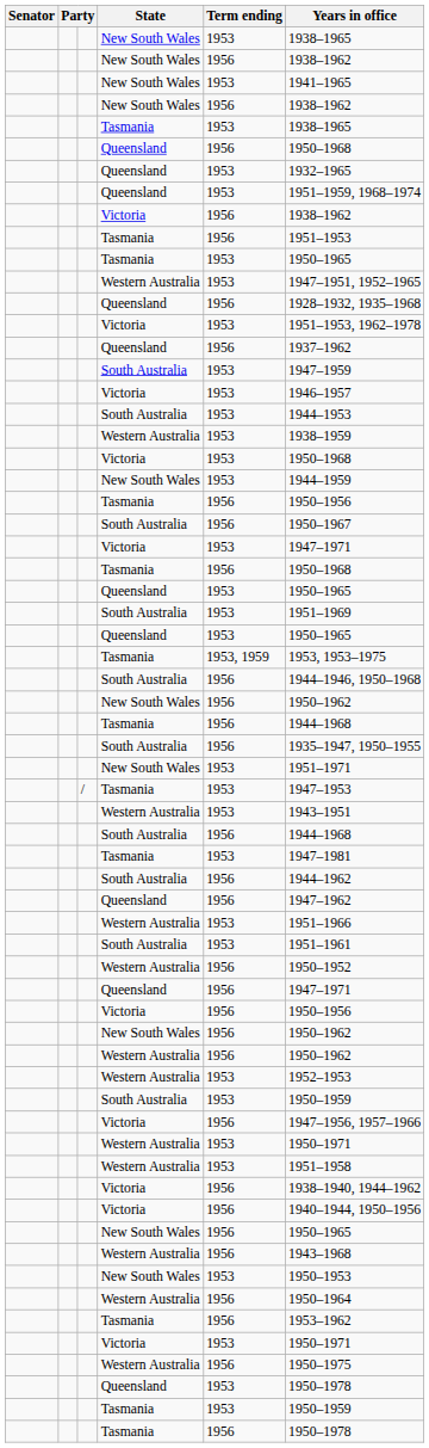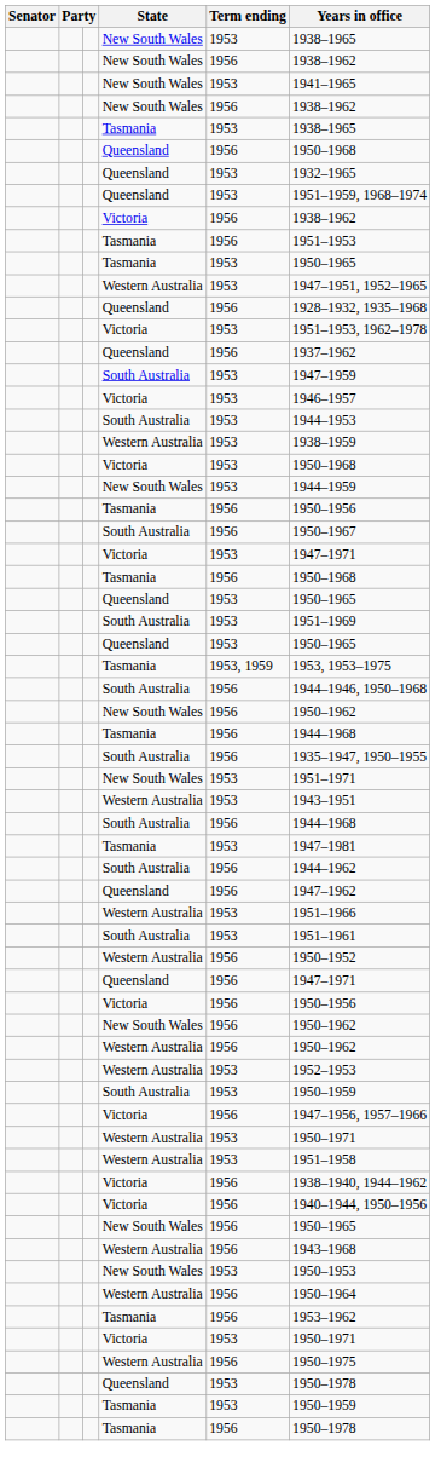- row: / | Tasmania | 1953 | 1947–1953
